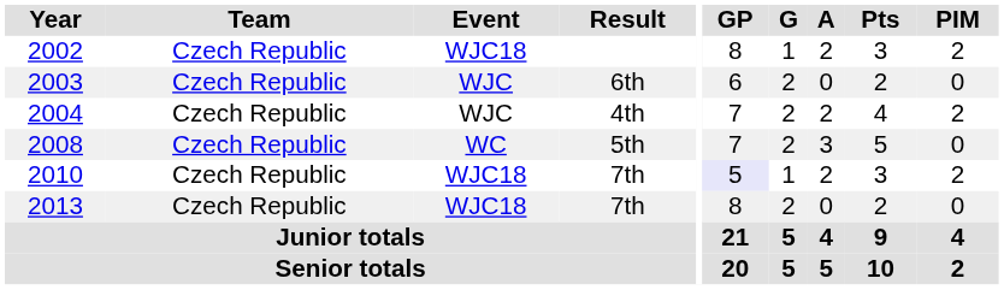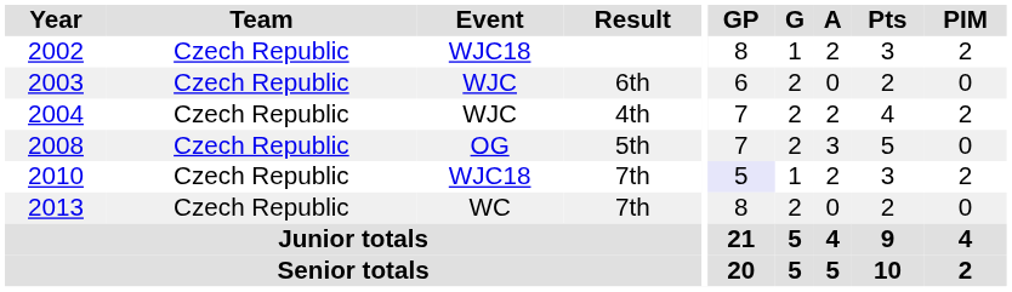2008 | Event: WC -> OG
2013 | Event: WJC18 -> WC
